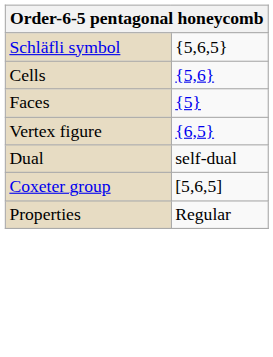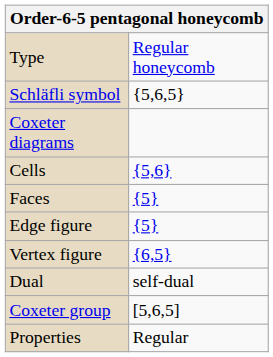+ row: Type | Regular honeycomb
+ row: Coxeter diagrams
+ row: Edge figure | {5}
